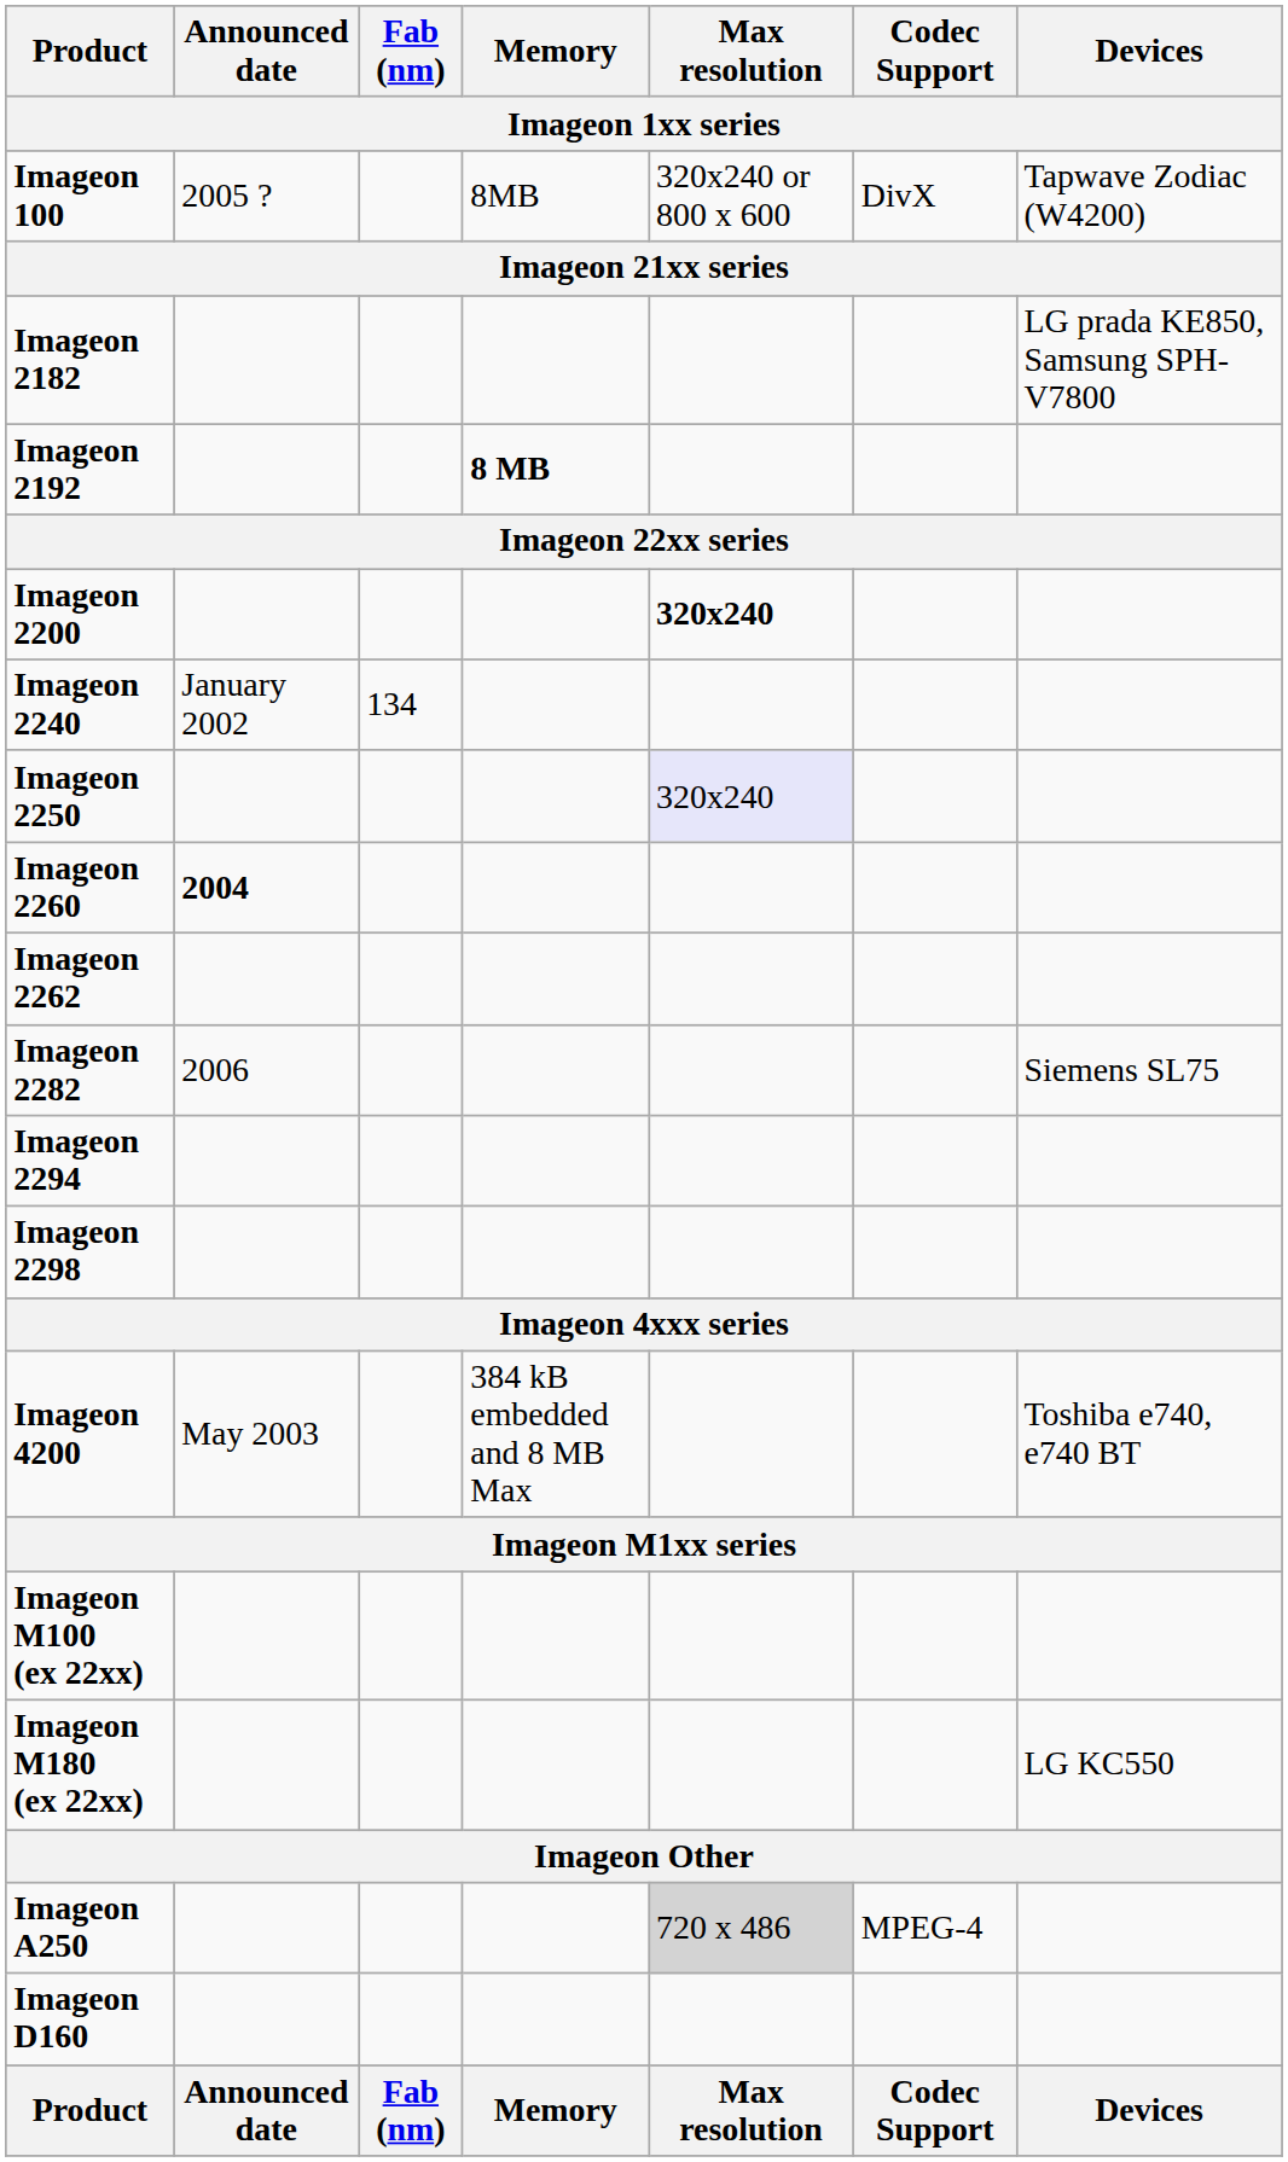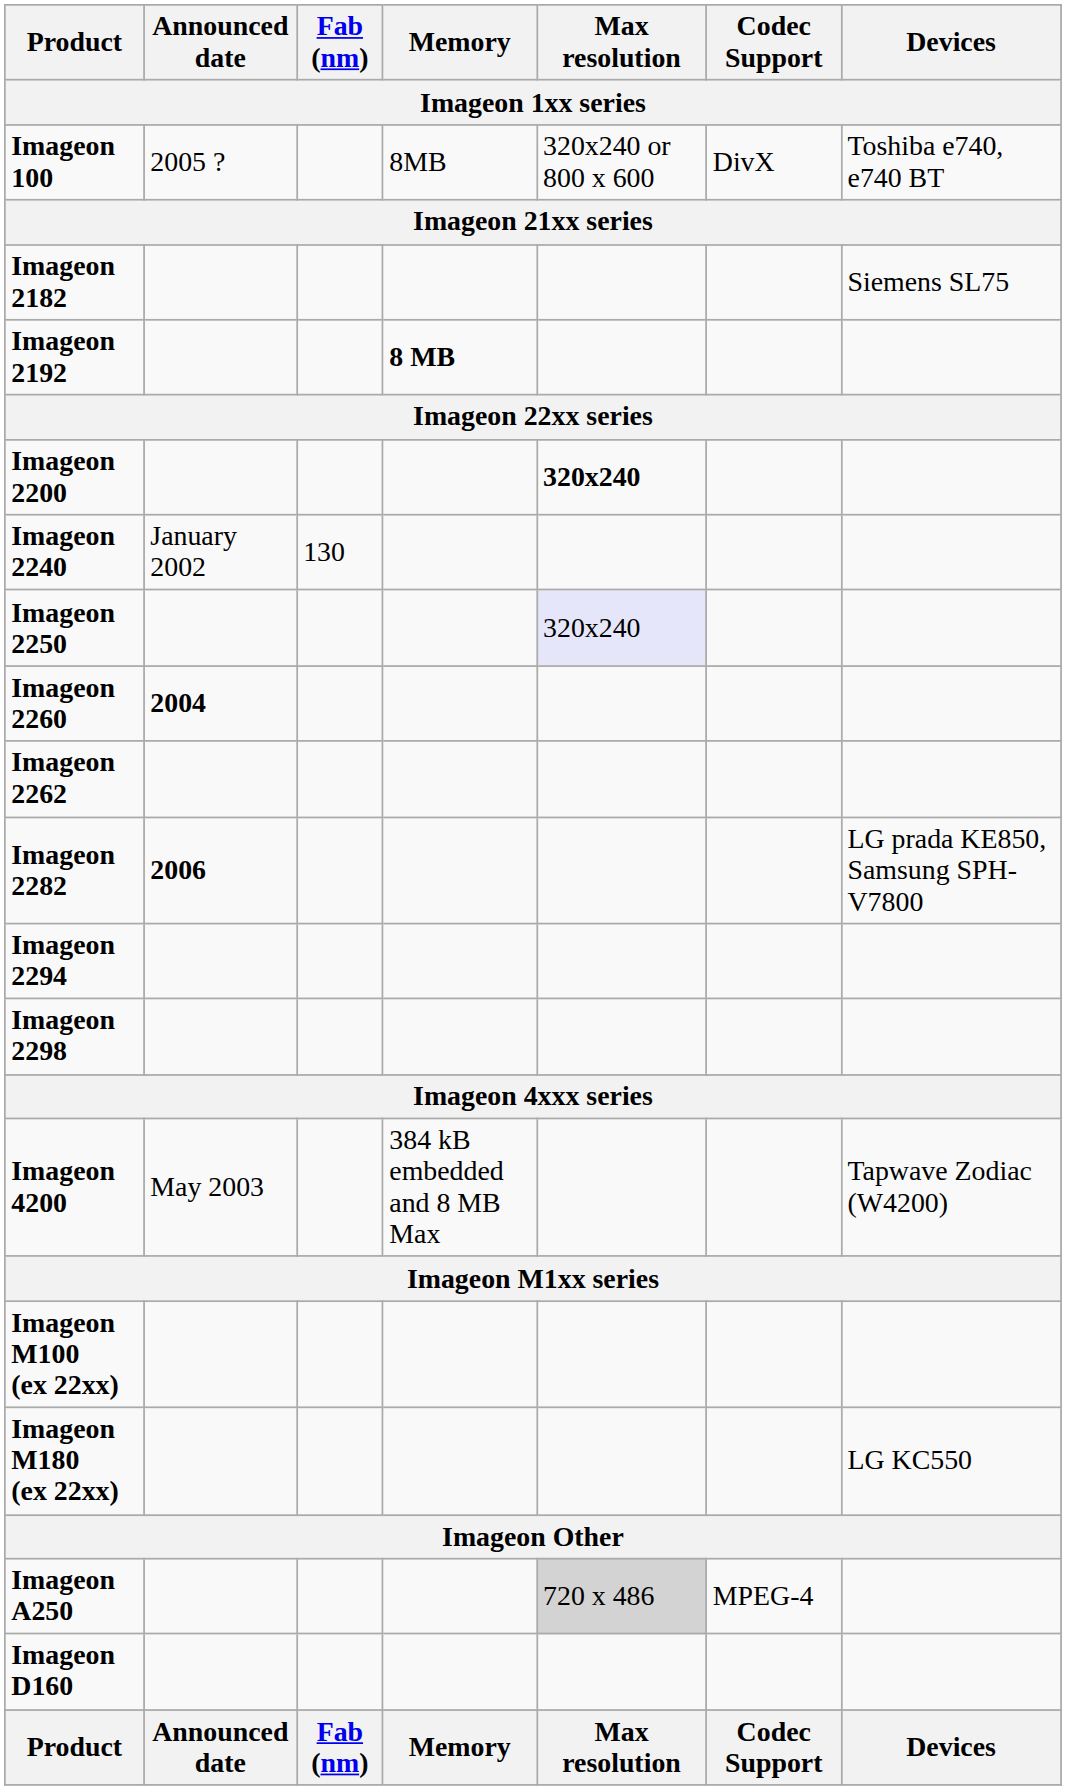Imageon 100 | Devices: Tapwave Zodiac (W4200) -> Toshiba e740, e740 BT
Imageon 2182 | Devices: LG prada KE850, Samsung SPH-V7800 -> Siemens SL75
Imageon 2240 | Fab (nm): 134 -> 130
Imageon 2282 | Announced date: normal -> bold
Imageon 2282 | Devices: Siemens SL75 -> LG prada KE850, Samsung SPH-V7800
Imageon 4200 | Devices: Toshiba e740, e740 BT -> Tapwave Zodiac (W4200)
